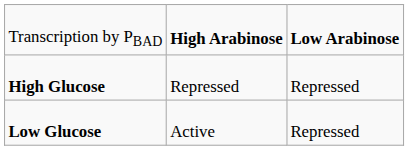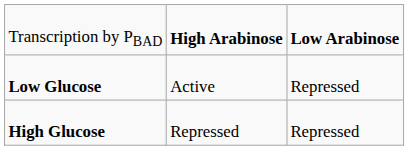rows swapped: High Glucose <-> Low Glucose
